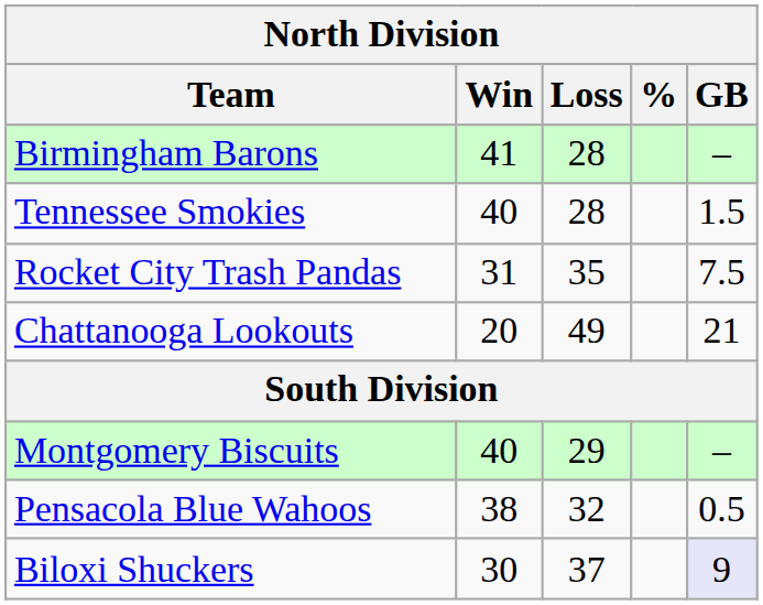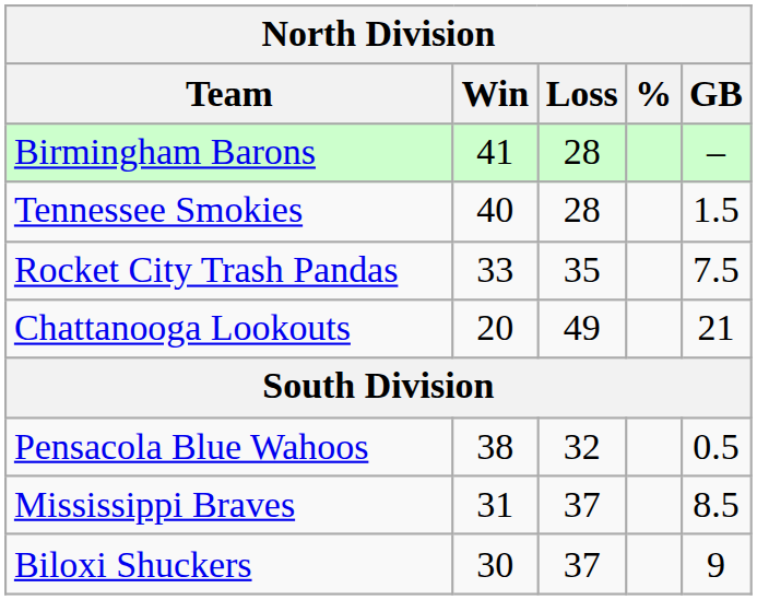Rocket City Trash Pandas | Win: 31 -> 33
- row: Montgomery Biscuits | 40 | 29 | –
+ row: Mississippi Braves | 31 | 37 | 8.5
Biloxi Shuckers | GB: lavender background -> no background
